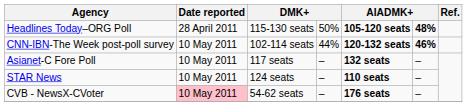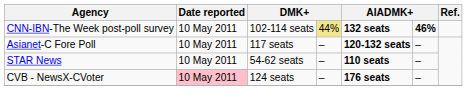- row: Headlines Today–ORG Poll | 28 April 2011 | 115-130 seats | 50% | 105-120 seats | 48%
CNN-IBN-The Week post-poll survey | column 4: no background -> khaki background
CNN-IBN-The Week post-poll survey | column 5: 120-132 seats -> 132 seats
Asianet-C Fore Poll | column 5: 132 seats -> 120-132 seats
STAR News | column 3: 124 seats -> 54-62 seats
CVB - NewsX-CVoter | column 3: 54-62 seats -> 124 seats
